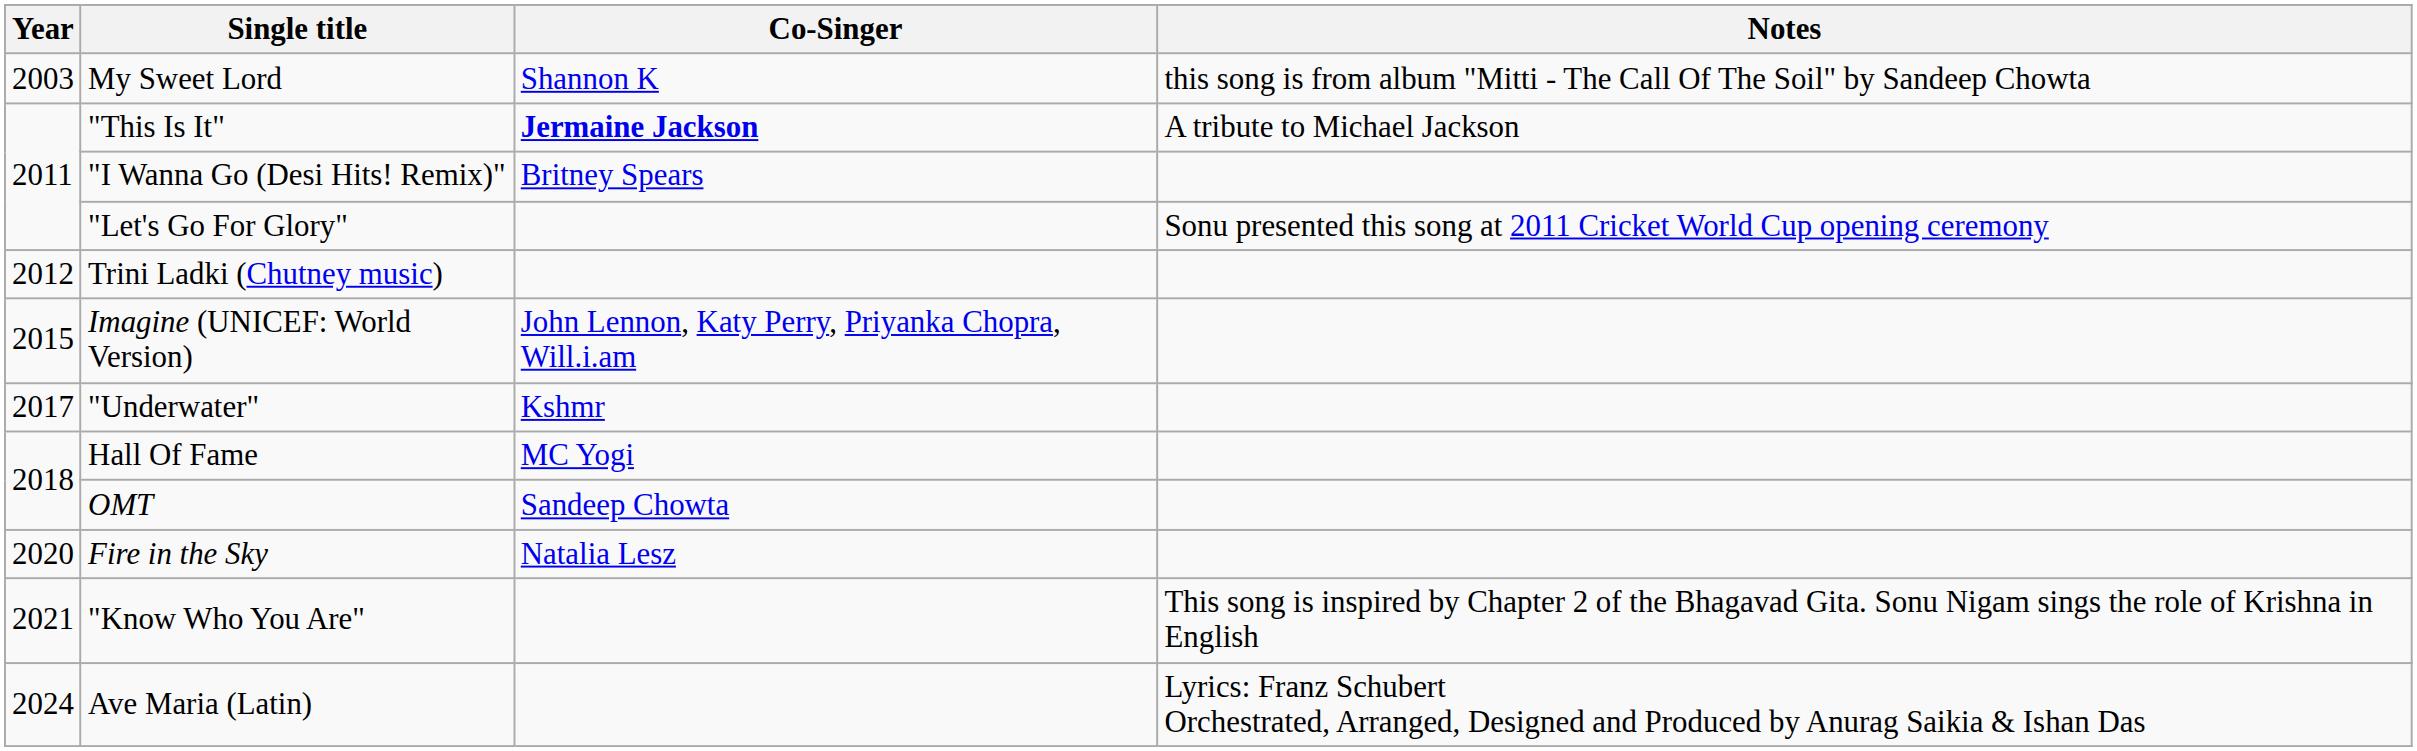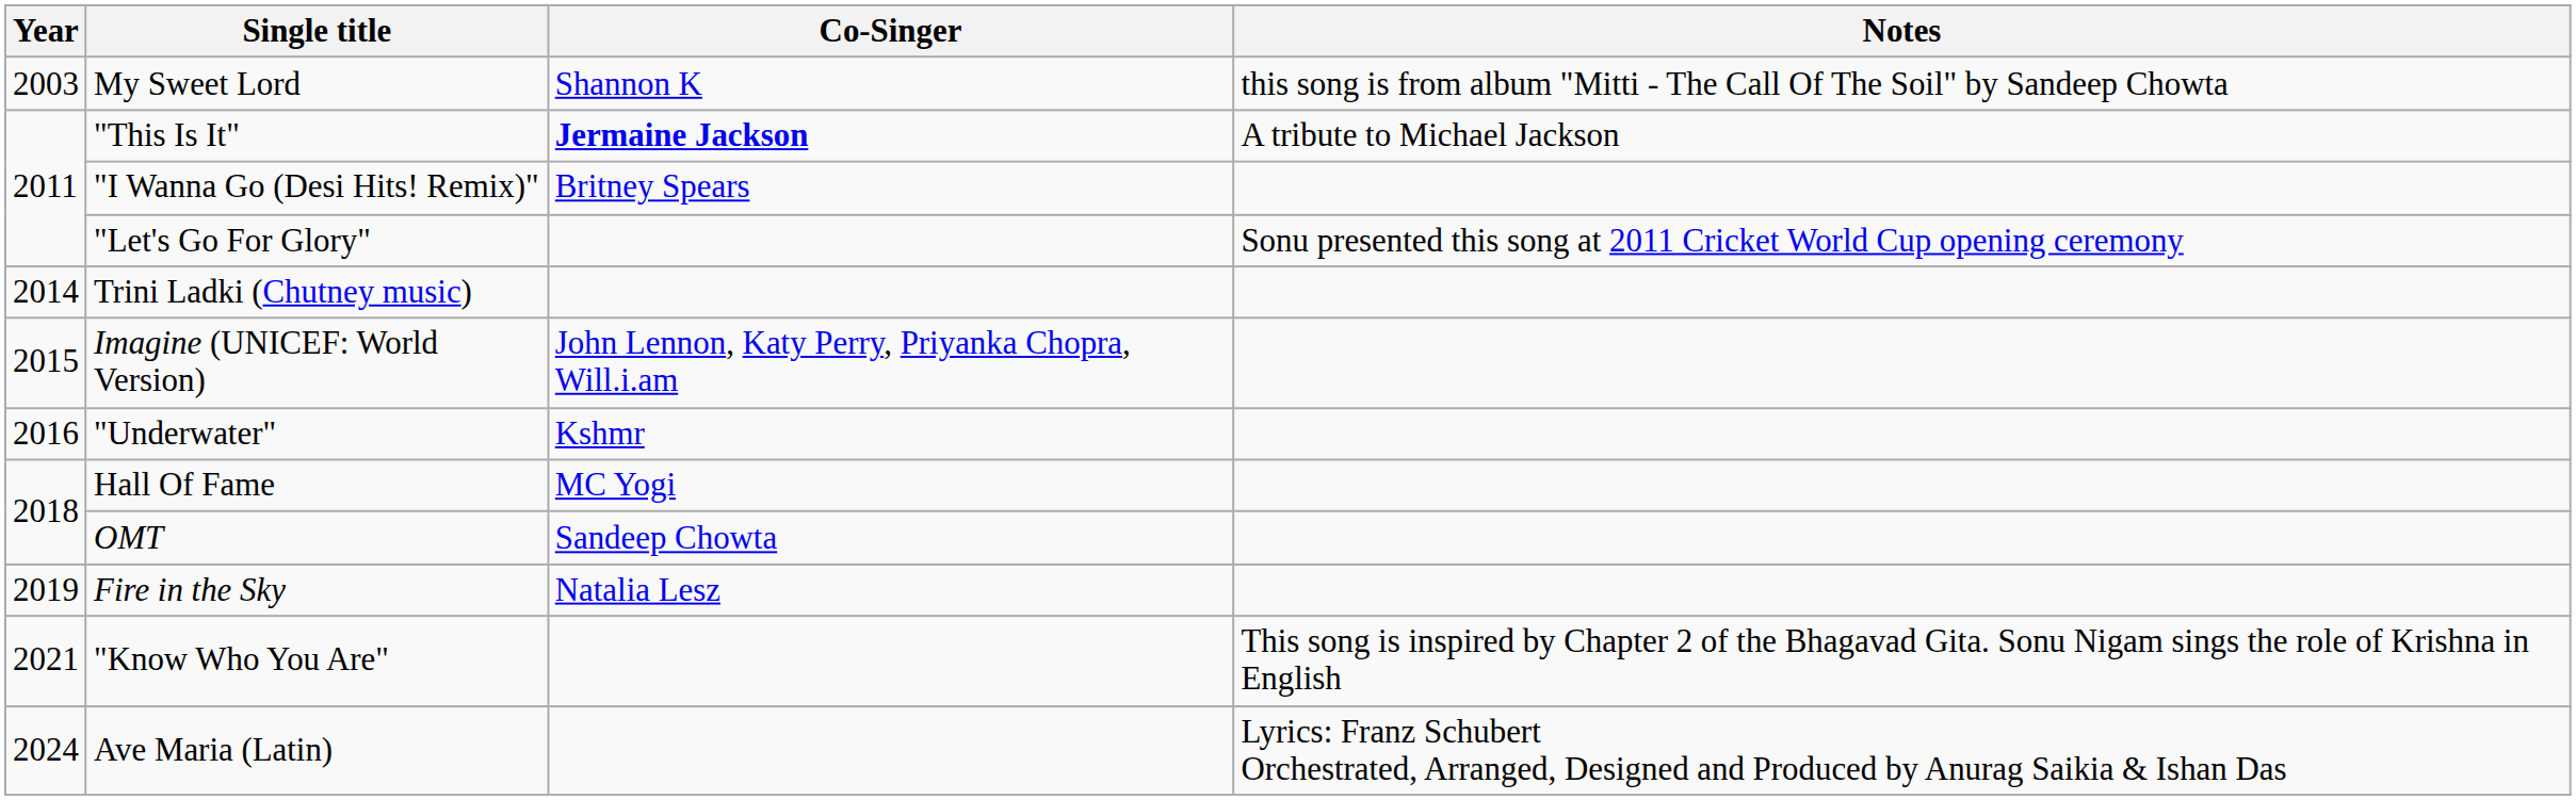Trini Ladki (Chutney music) | Year: 2012 -> 2014
"Underwater" | Year: 2017 -> 2016
Fire in the Sky | Year: 2020 -> 2019
